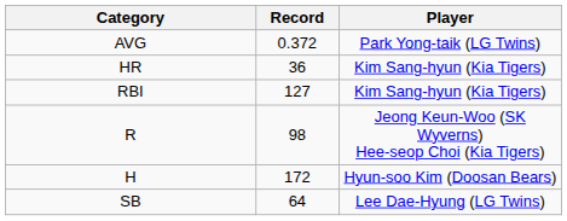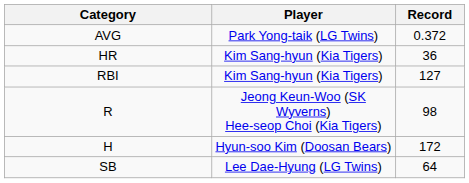columns swapped: Player <-> Record
